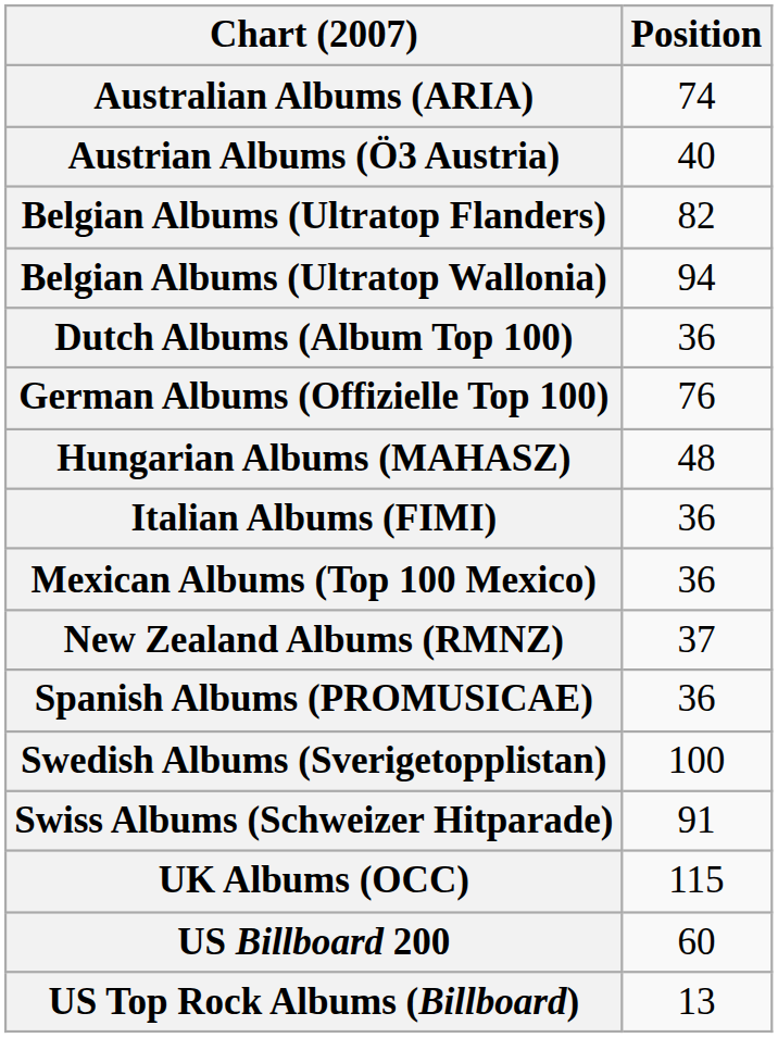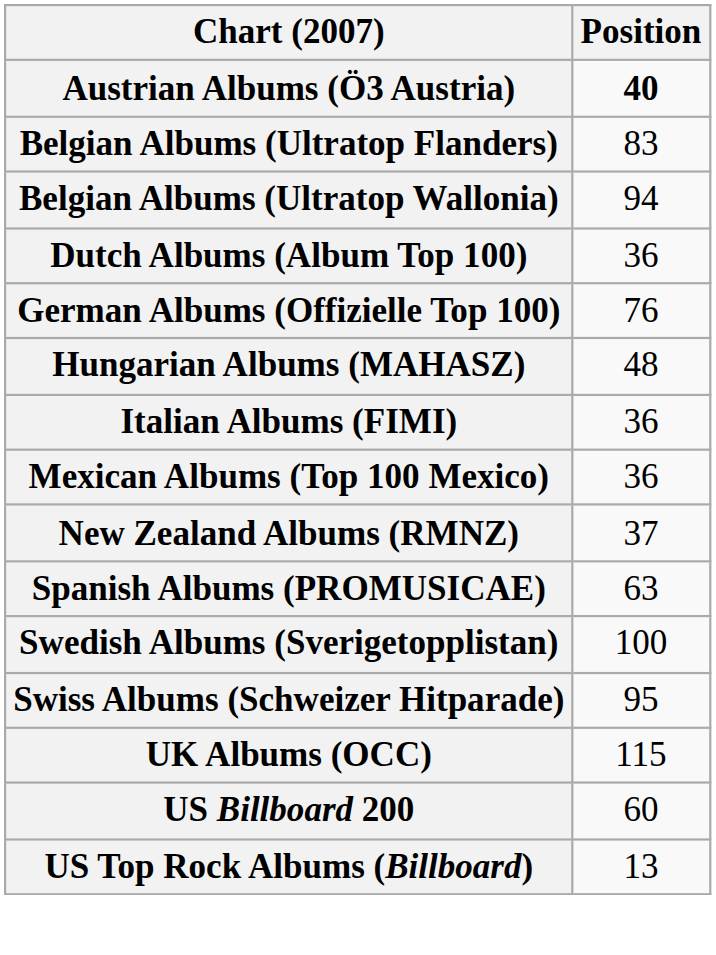- row: Australian Albums (ARIA) | 74
Austrian Albums (Ö3 Austria) | Position: normal -> bold
Belgian Albums (Ultratop Flanders) | Position: 82 -> 83
Spanish Albums (PROMUSICAE) | Position: 36 -> 63
Swiss Albums (Schweizer Hitparade) | Position: 91 -> 95
